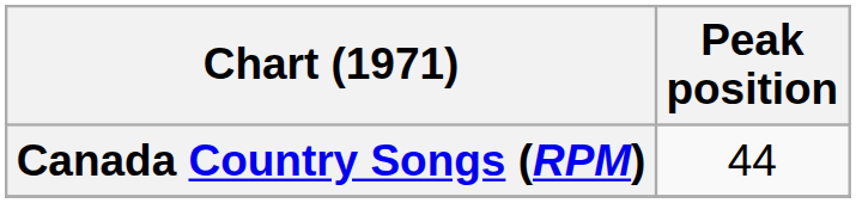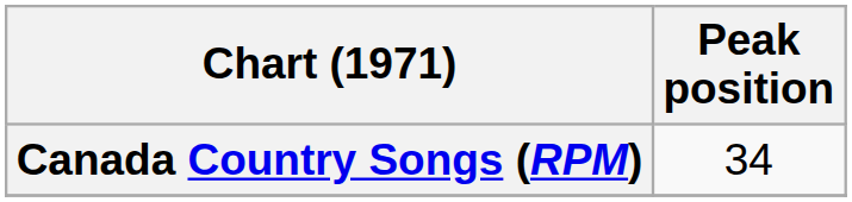Canada Country Songs (RPM) | Peak position: 44 -> 34
